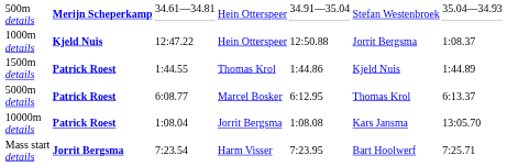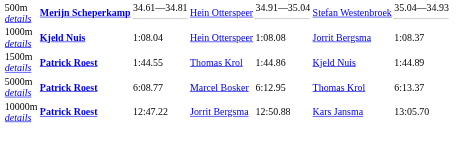1000m details | column 3: 12:47.22 -> 1:08.04
1000m details | column 5: 12:50.88 -> 1:08.08
10000m details | column 3: 1:08.04 -> 12:47.22
10000m details | column 5: 1:08.08 -> 12:50.88
- row: Mass start details | Jorrit Bergsma | 7:23.54 | Harm Visser | 7:23.95 | Bart Hoolwerf | 7:25.71
